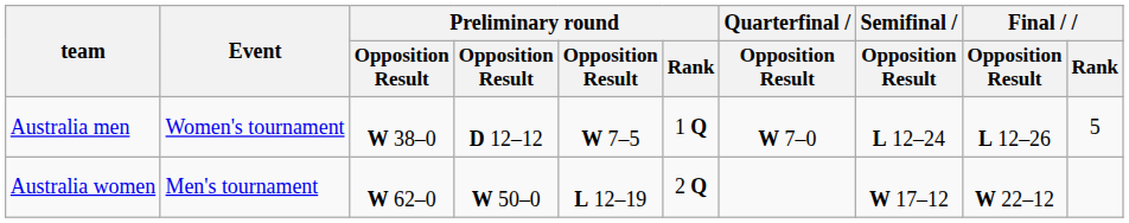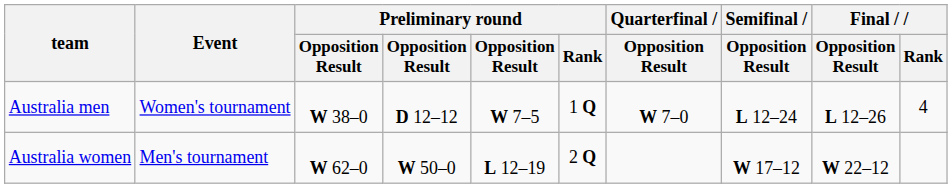Australia men | Final / Rank: 5 -> 4
